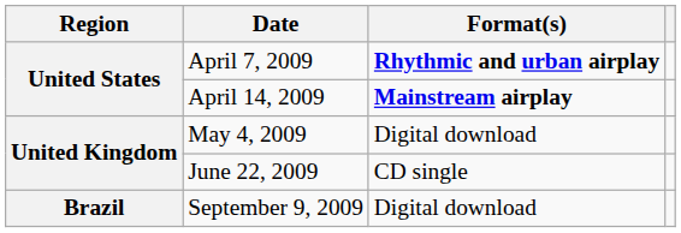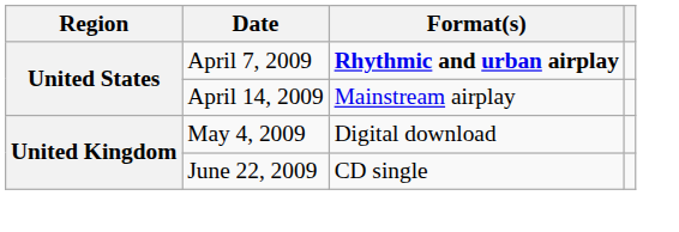April 14, 2009 | Format(s): bold -> normal
- row: Brazil | September 9, 2009 | Digital download
